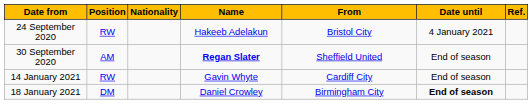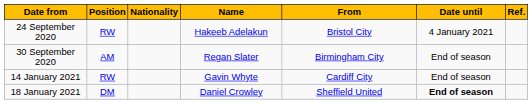30 September 2020 | Name: bold -> normal
30 September 2020 | From: Sheffield United -> Birmingham City
18 January 2021 | From: Birmingham City -> Sheffield United
